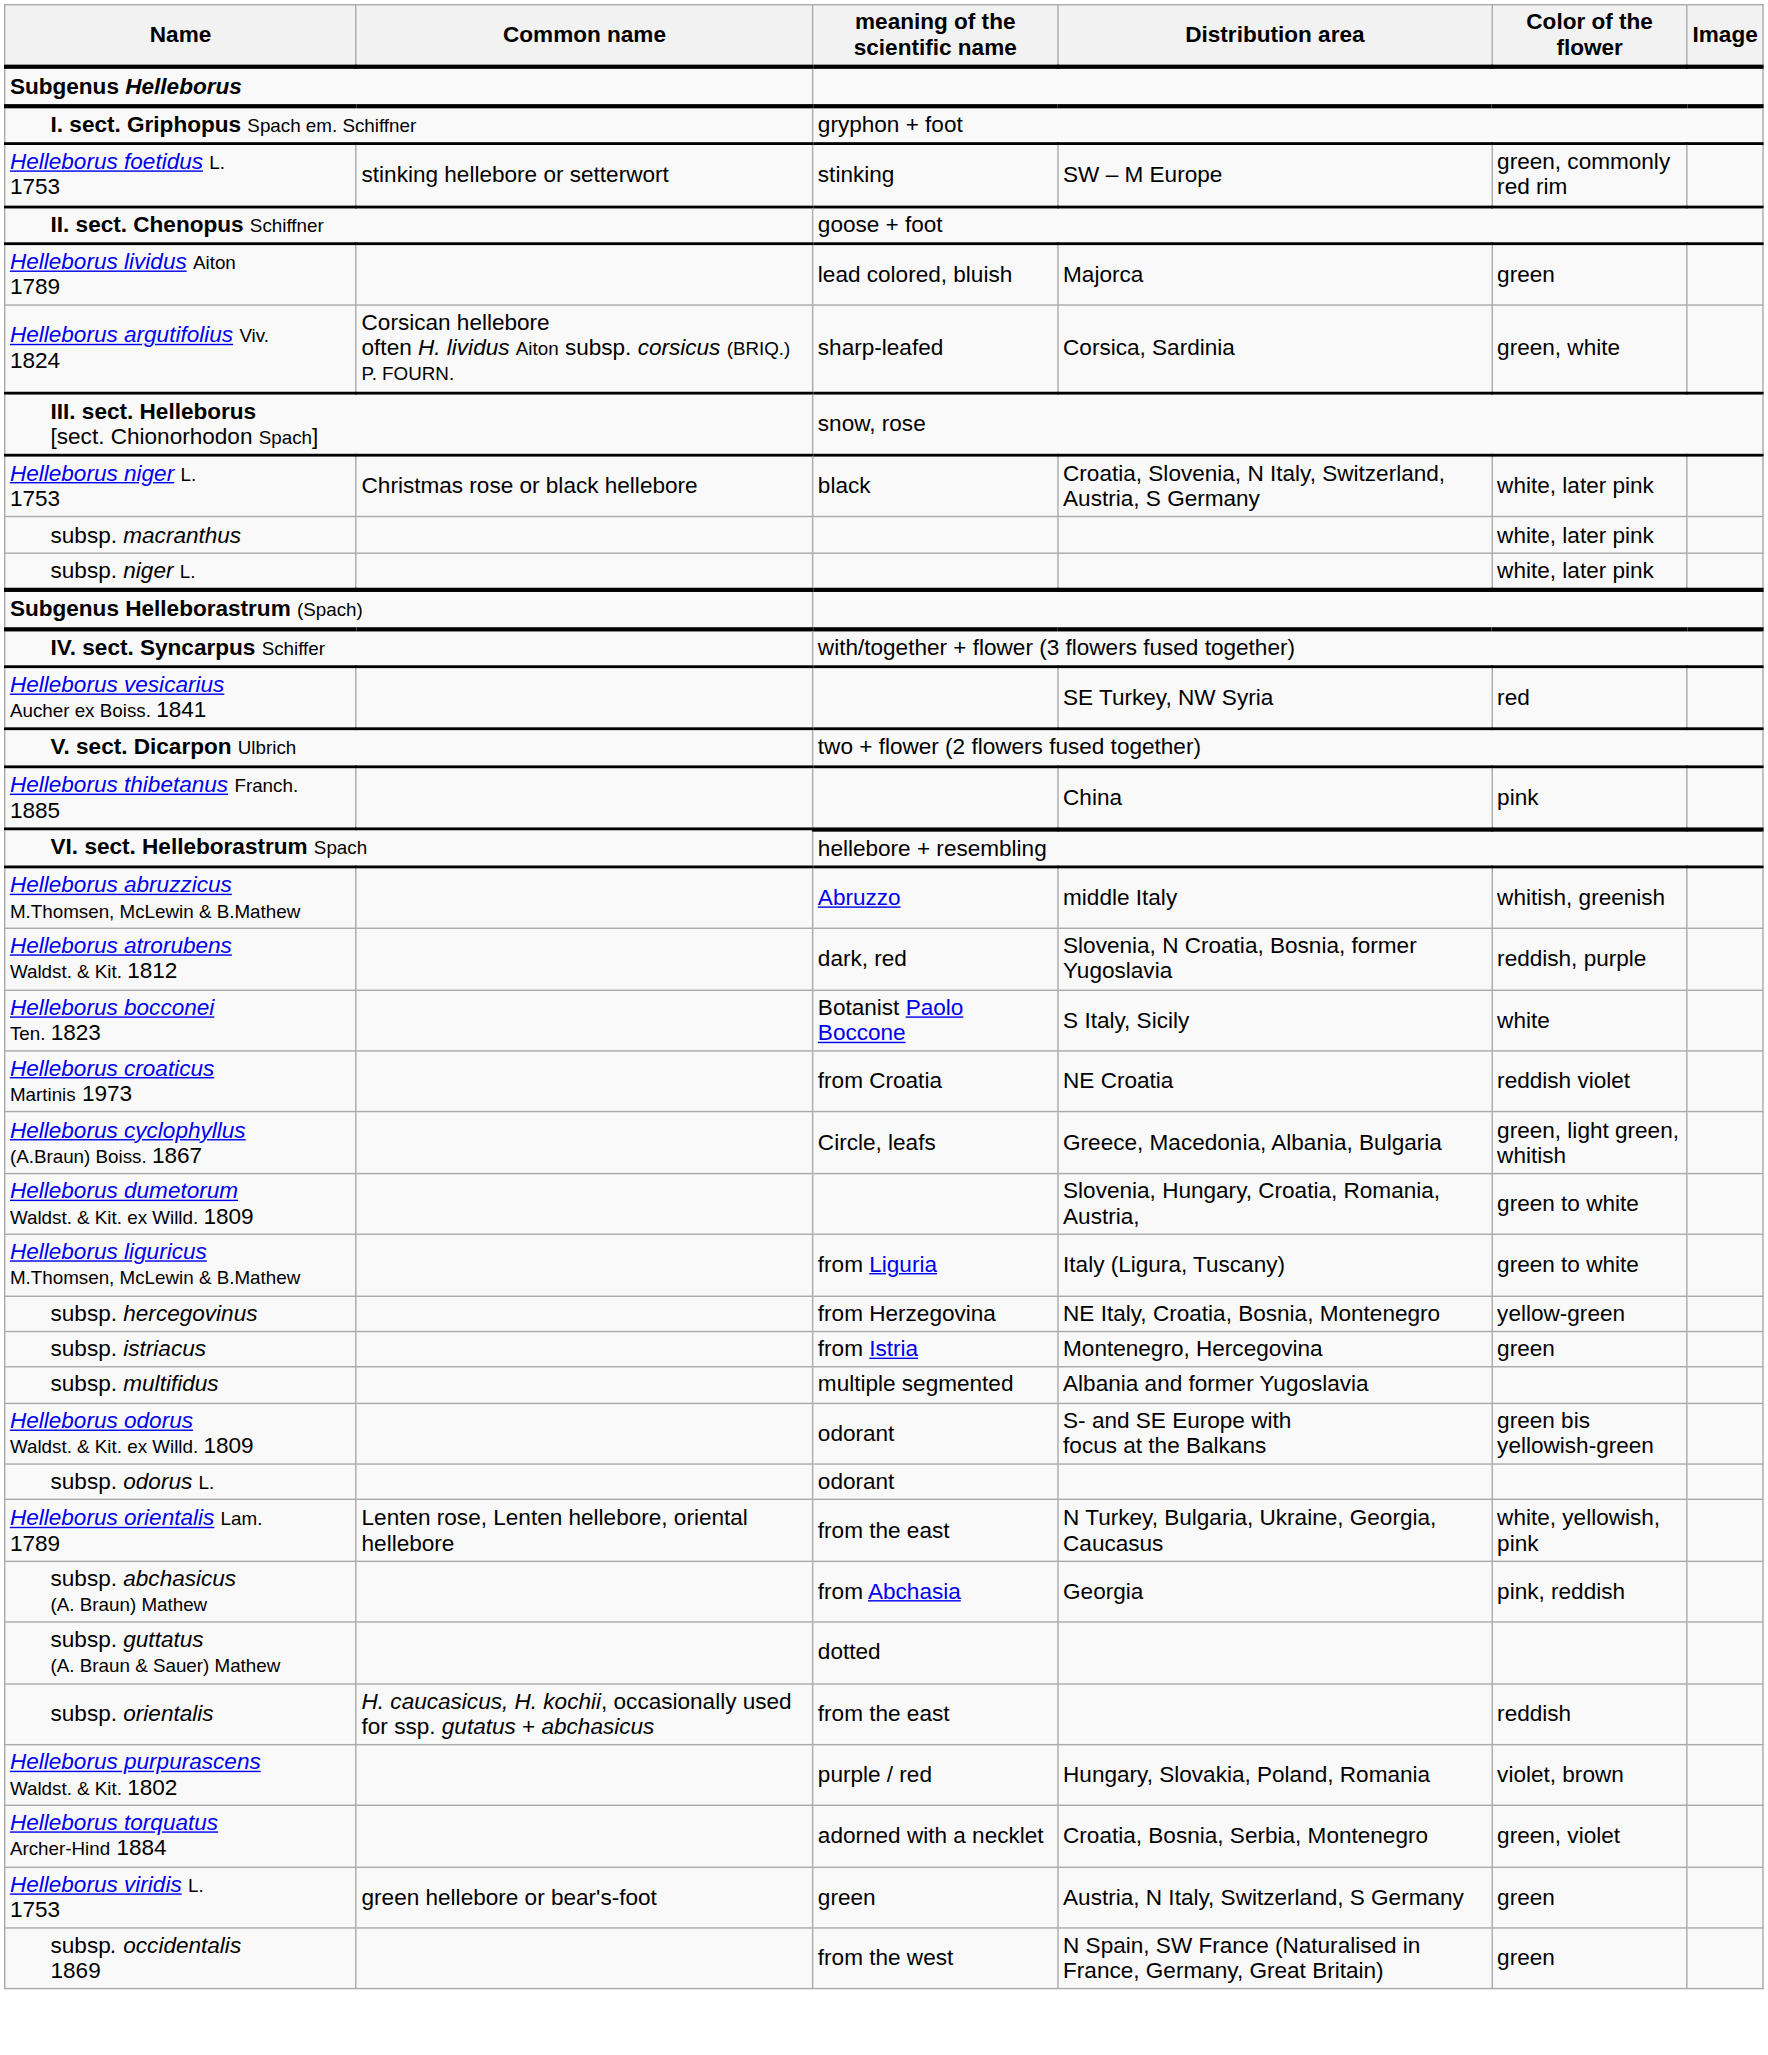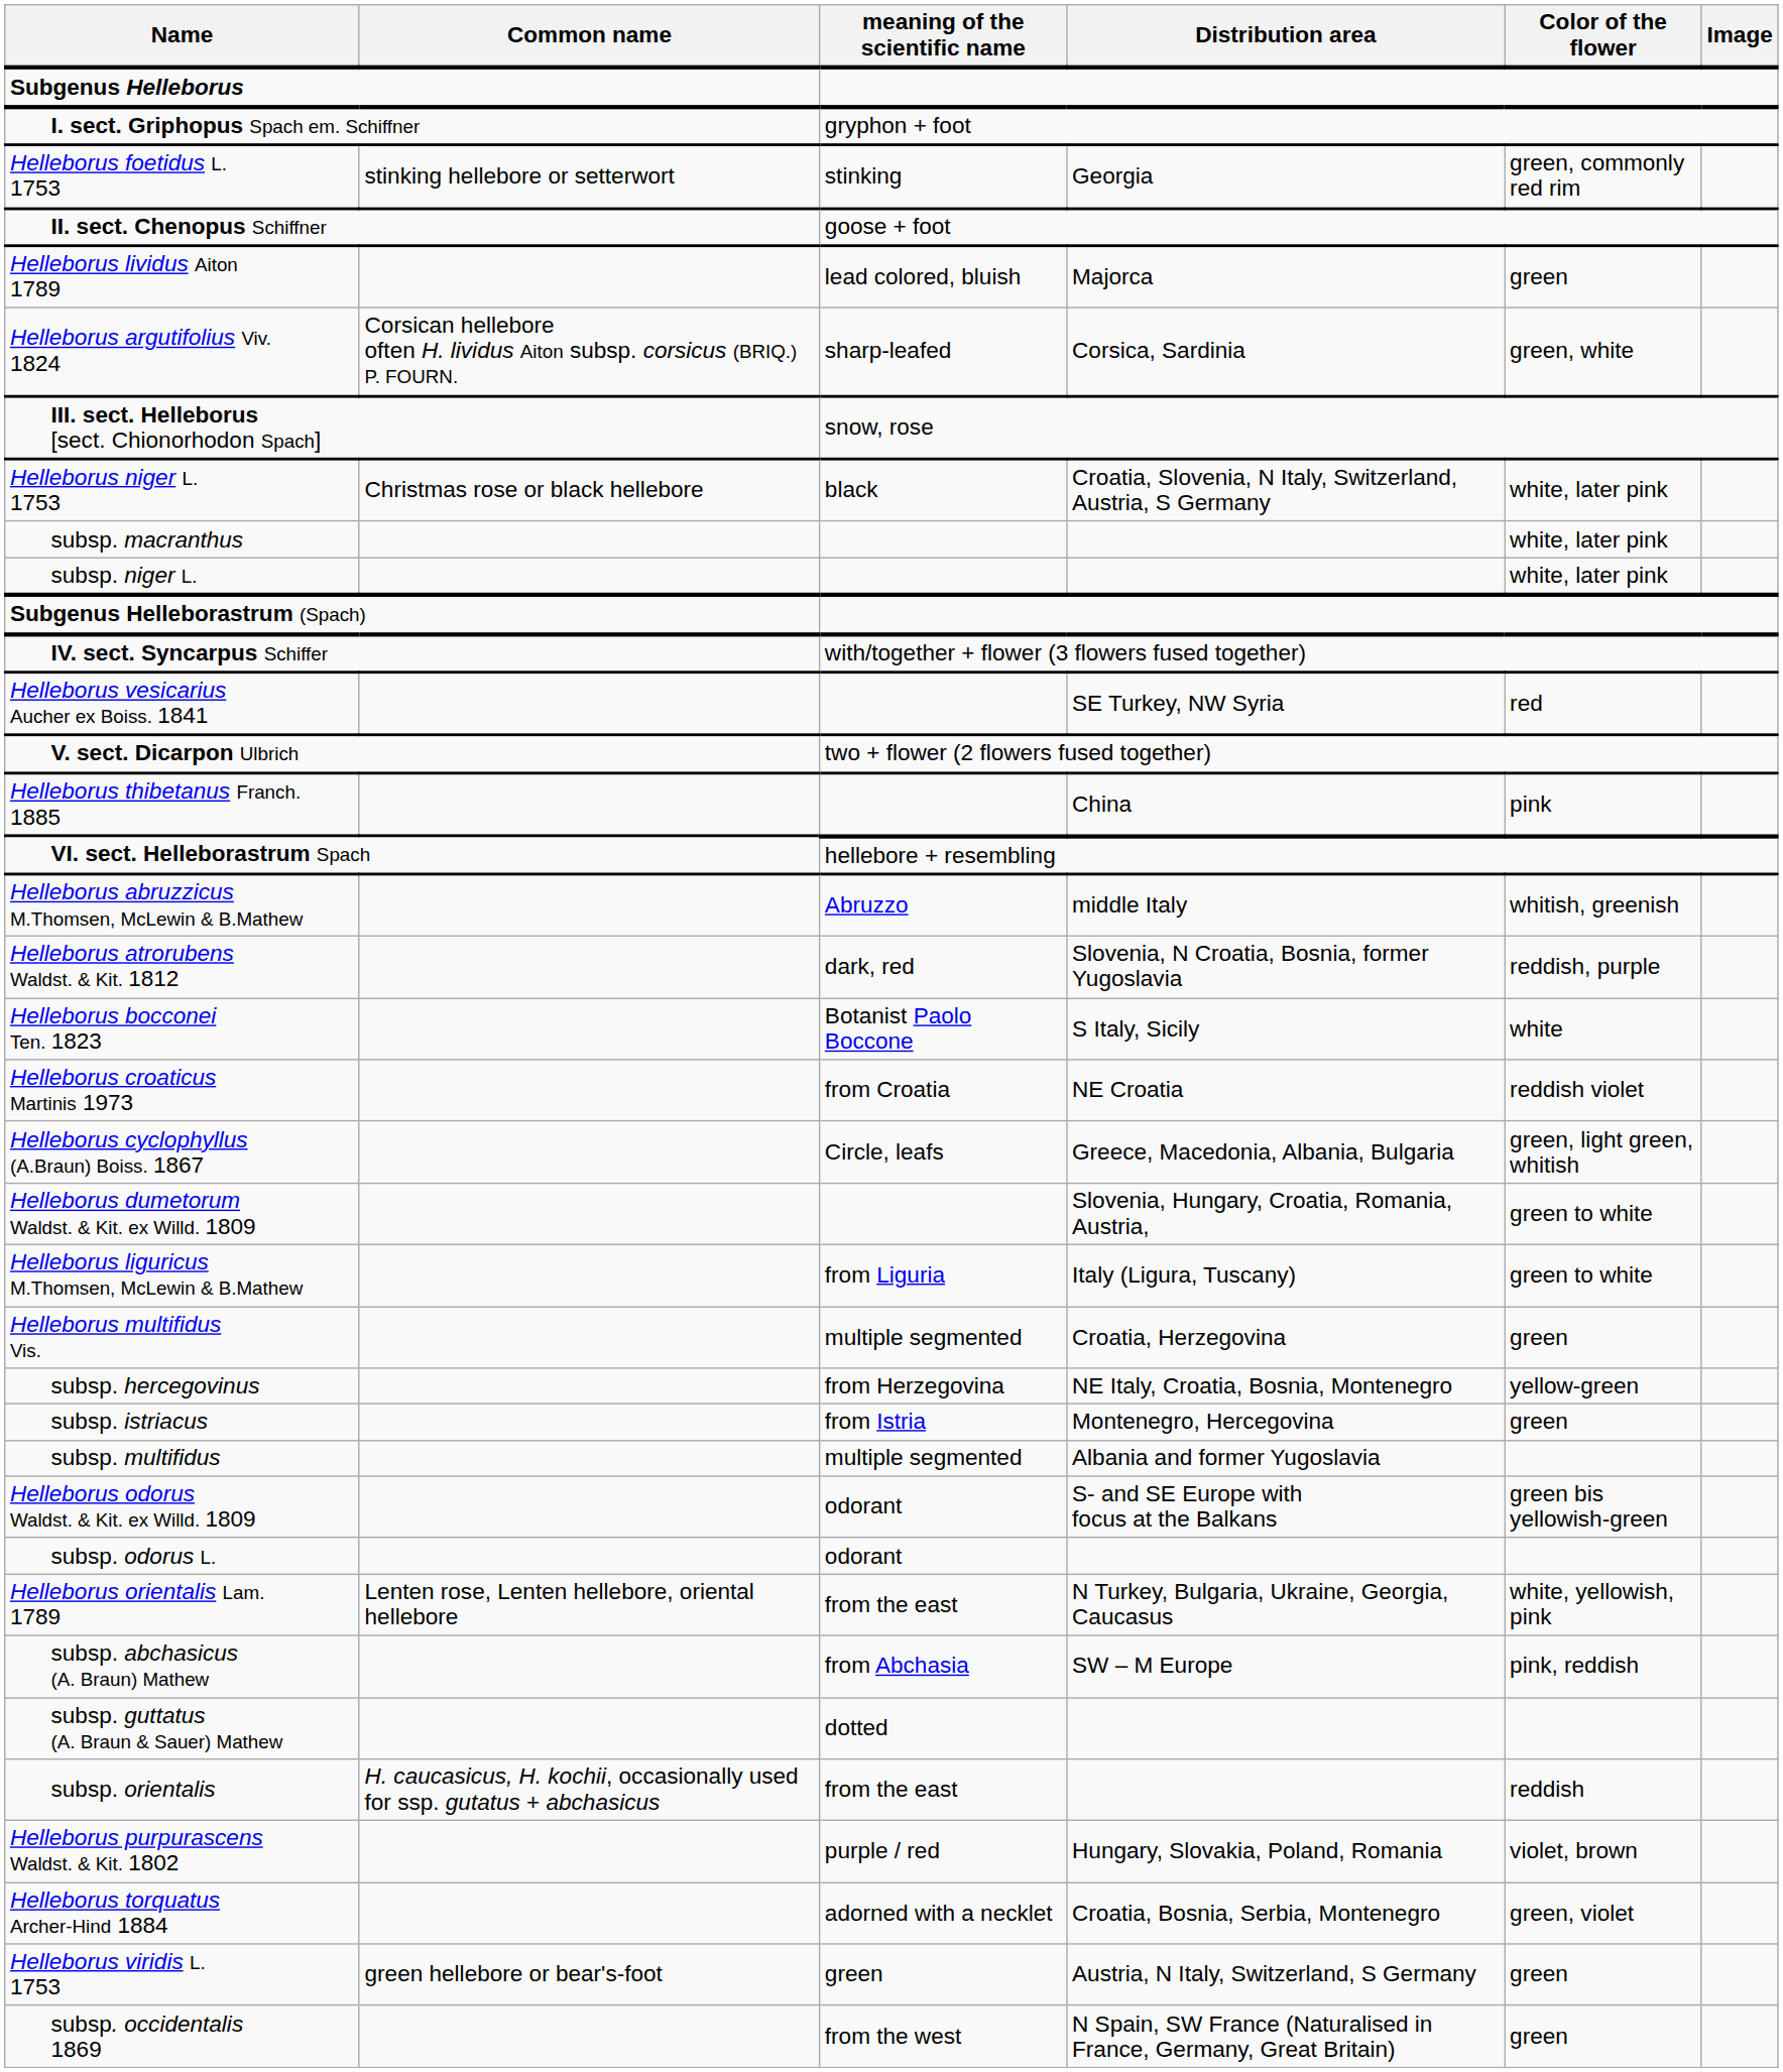Helleborus foetidus L. 1753 | Distribution area: SW – M Europe -> Georgia
+ row: Helleborus multifidus Vis. | multiple segmented | Croatia, Herzegovina | green
subsp. abchasicus (A. Braun) Mathew | Distribution area: Georgia -> SW – M Europe
